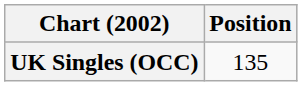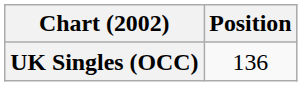UK Singles (OCC) | Position: 135 -> 136
